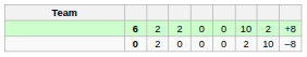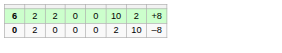- column: Team
